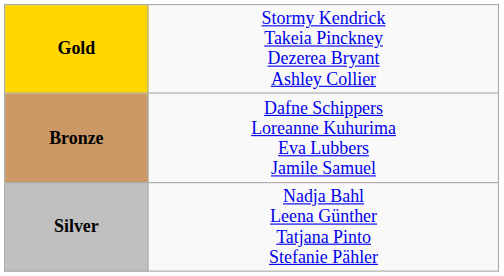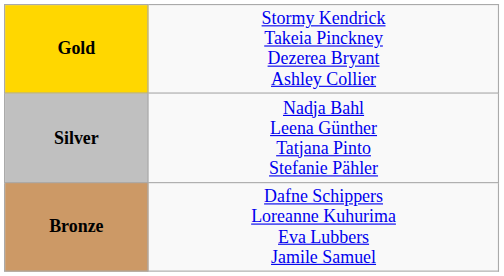rows swapped: Silver <-> Bronze
